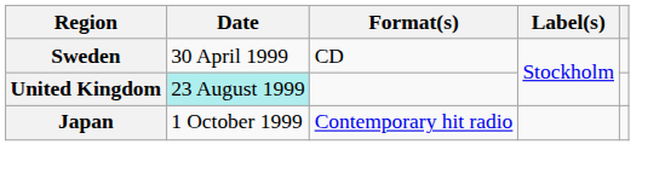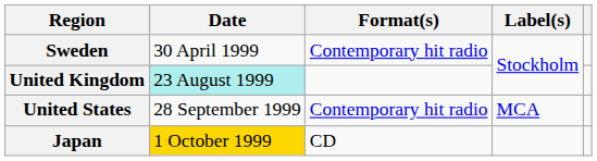Sweden | Format(s): CD -> Contemporary hit radio
+ row: United States | 28 September 1999 | Contemporary hit radio | MCA
Japan | Date: no background -> gold background
Japan | Format(s): Contemporary hit radio -> CD
